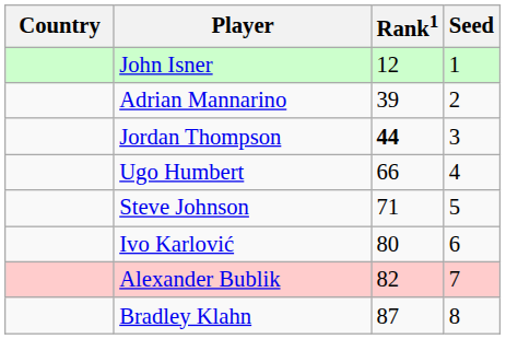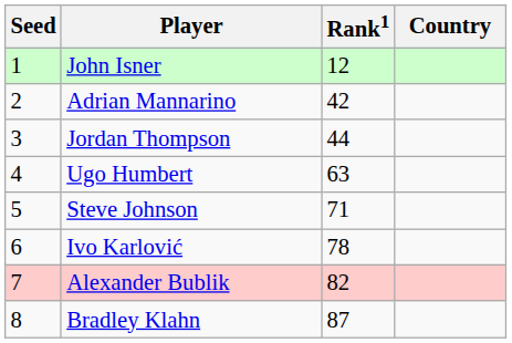columns swapped: Country <-> Seed
Adrian Mannarino | Rank1: 39 -> 42
Jordan Thompson | Rank1: bold -> normal
Ugo Humbert | Rank1: 66 -> 63
Ivo Karlović | Rank1: 80 -> 78
